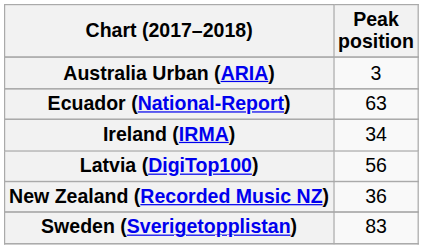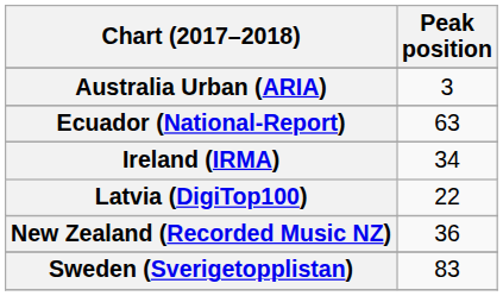Latvia (DigiTop100) | Peak position: 56 -> 22
